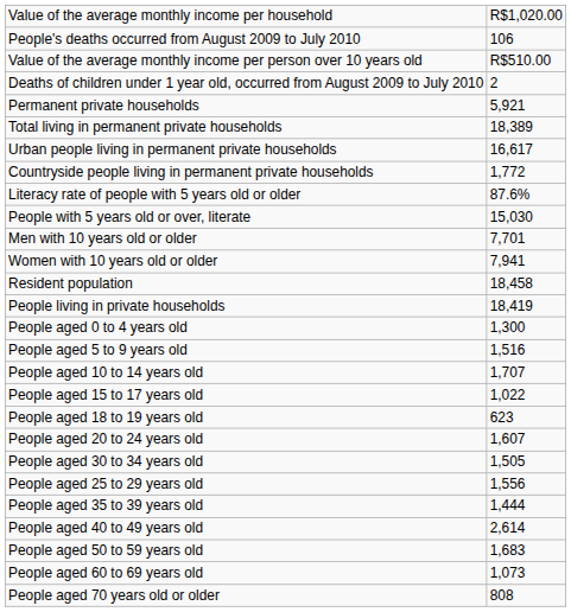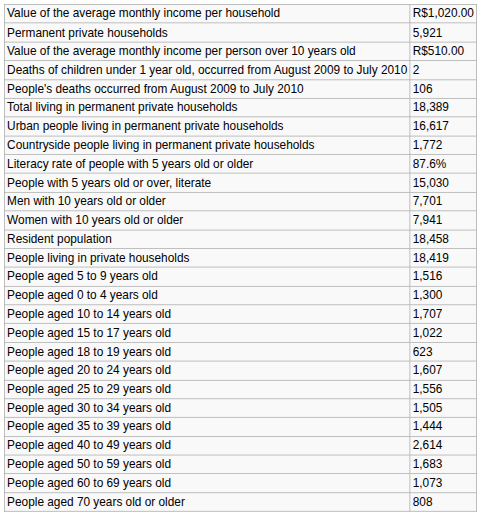rows swapped: Permanent private households <-> People's deaths occurred from August 2009 to July 2010
rows swapped: People aged 0 to 4 years old <-> People aged 5 to 9 years old
rows swapped: People aged 25 to 29 years old <-> People aged 30 to 34 years old
